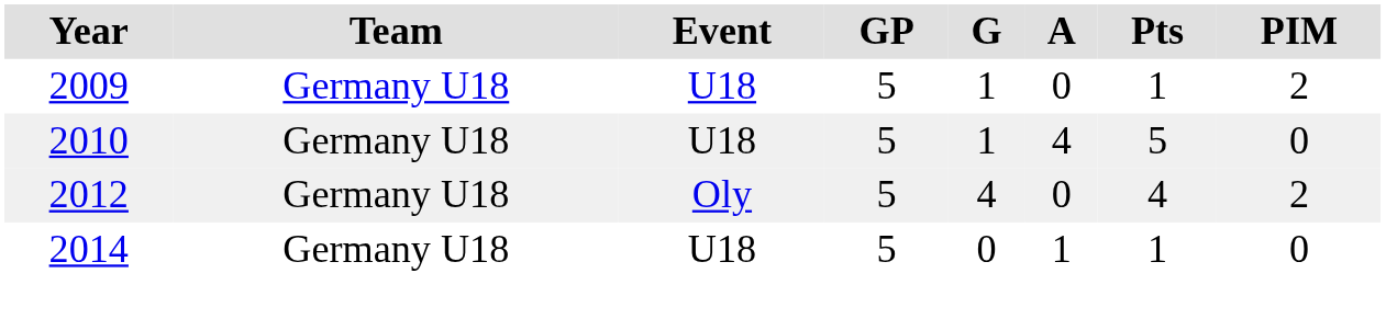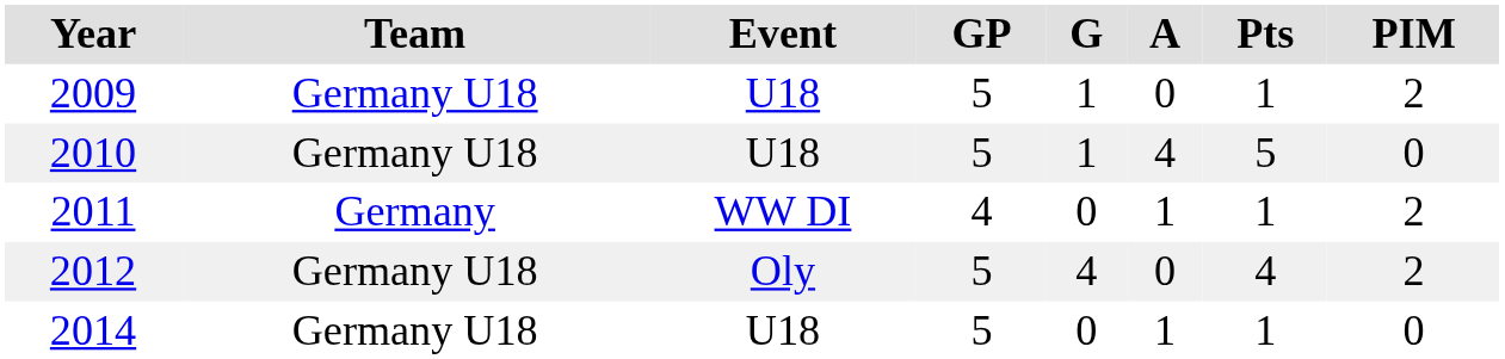+ row: 2011 | Germany | WW DI | 4 | 0 | 1 | 1 | 2
